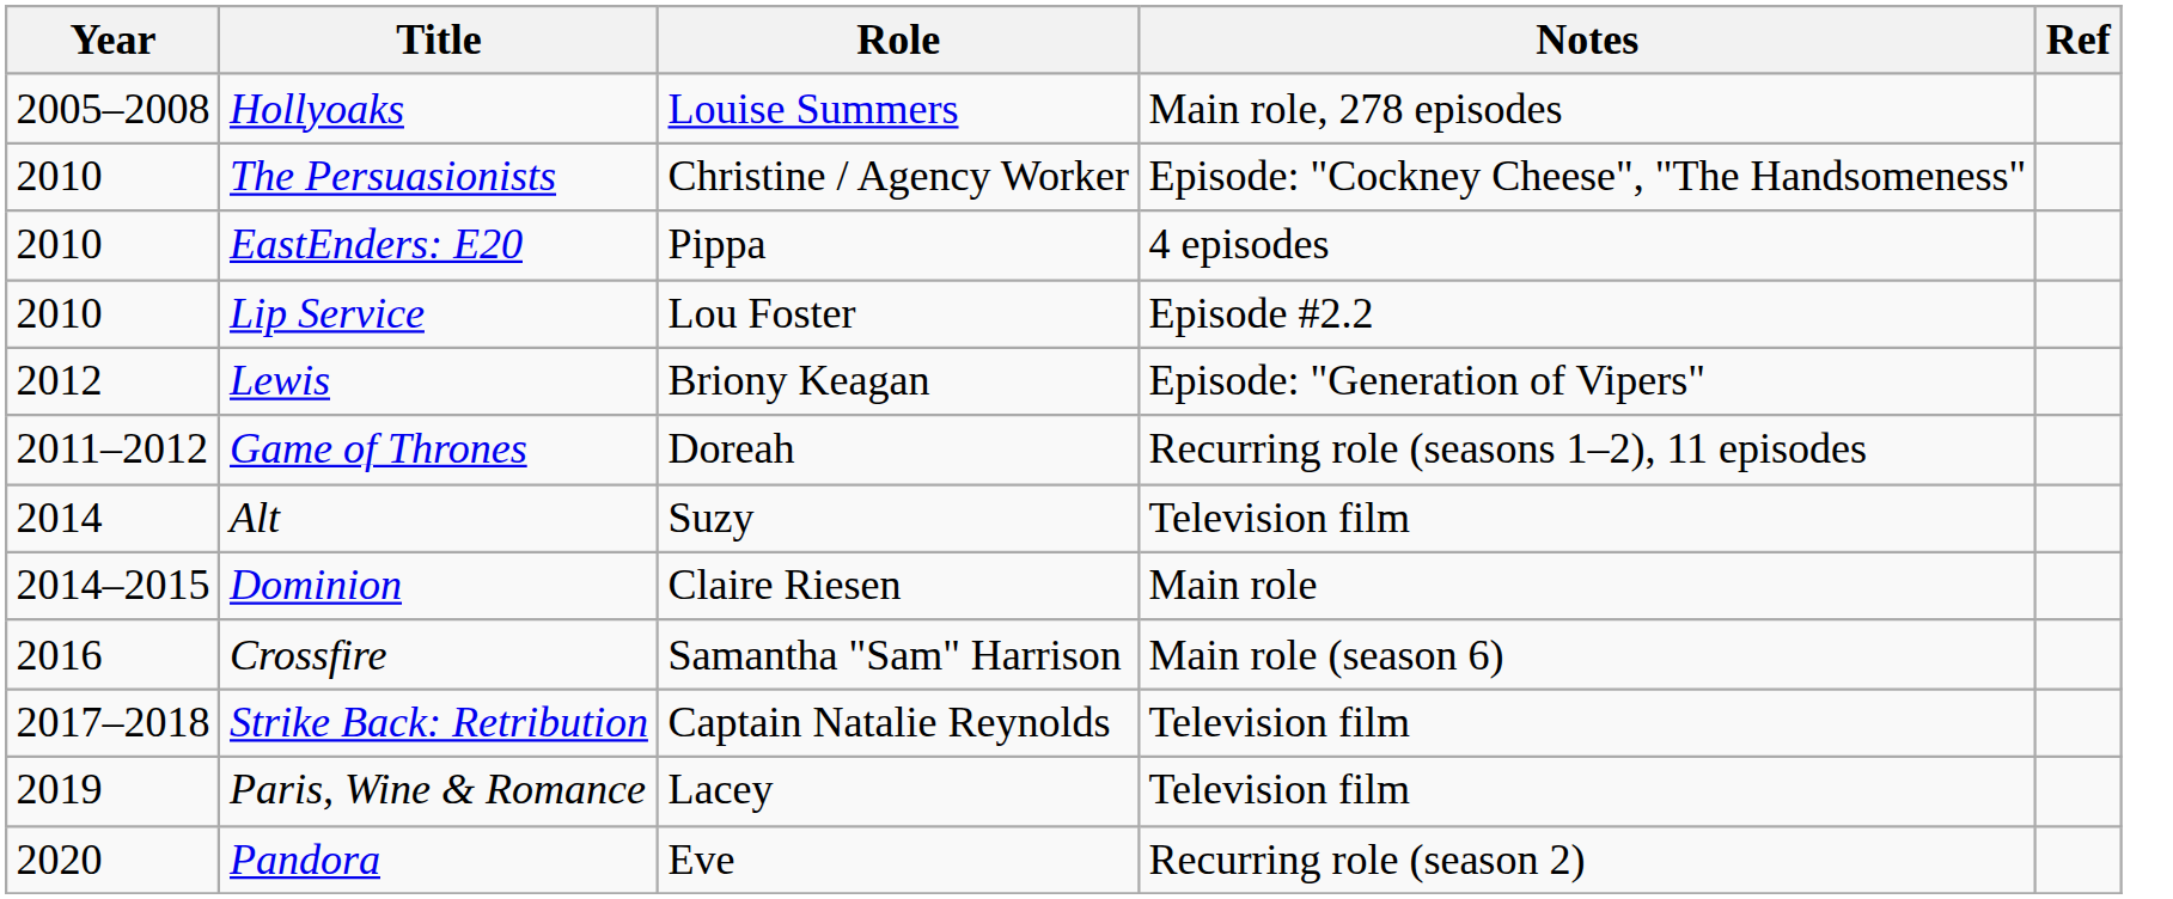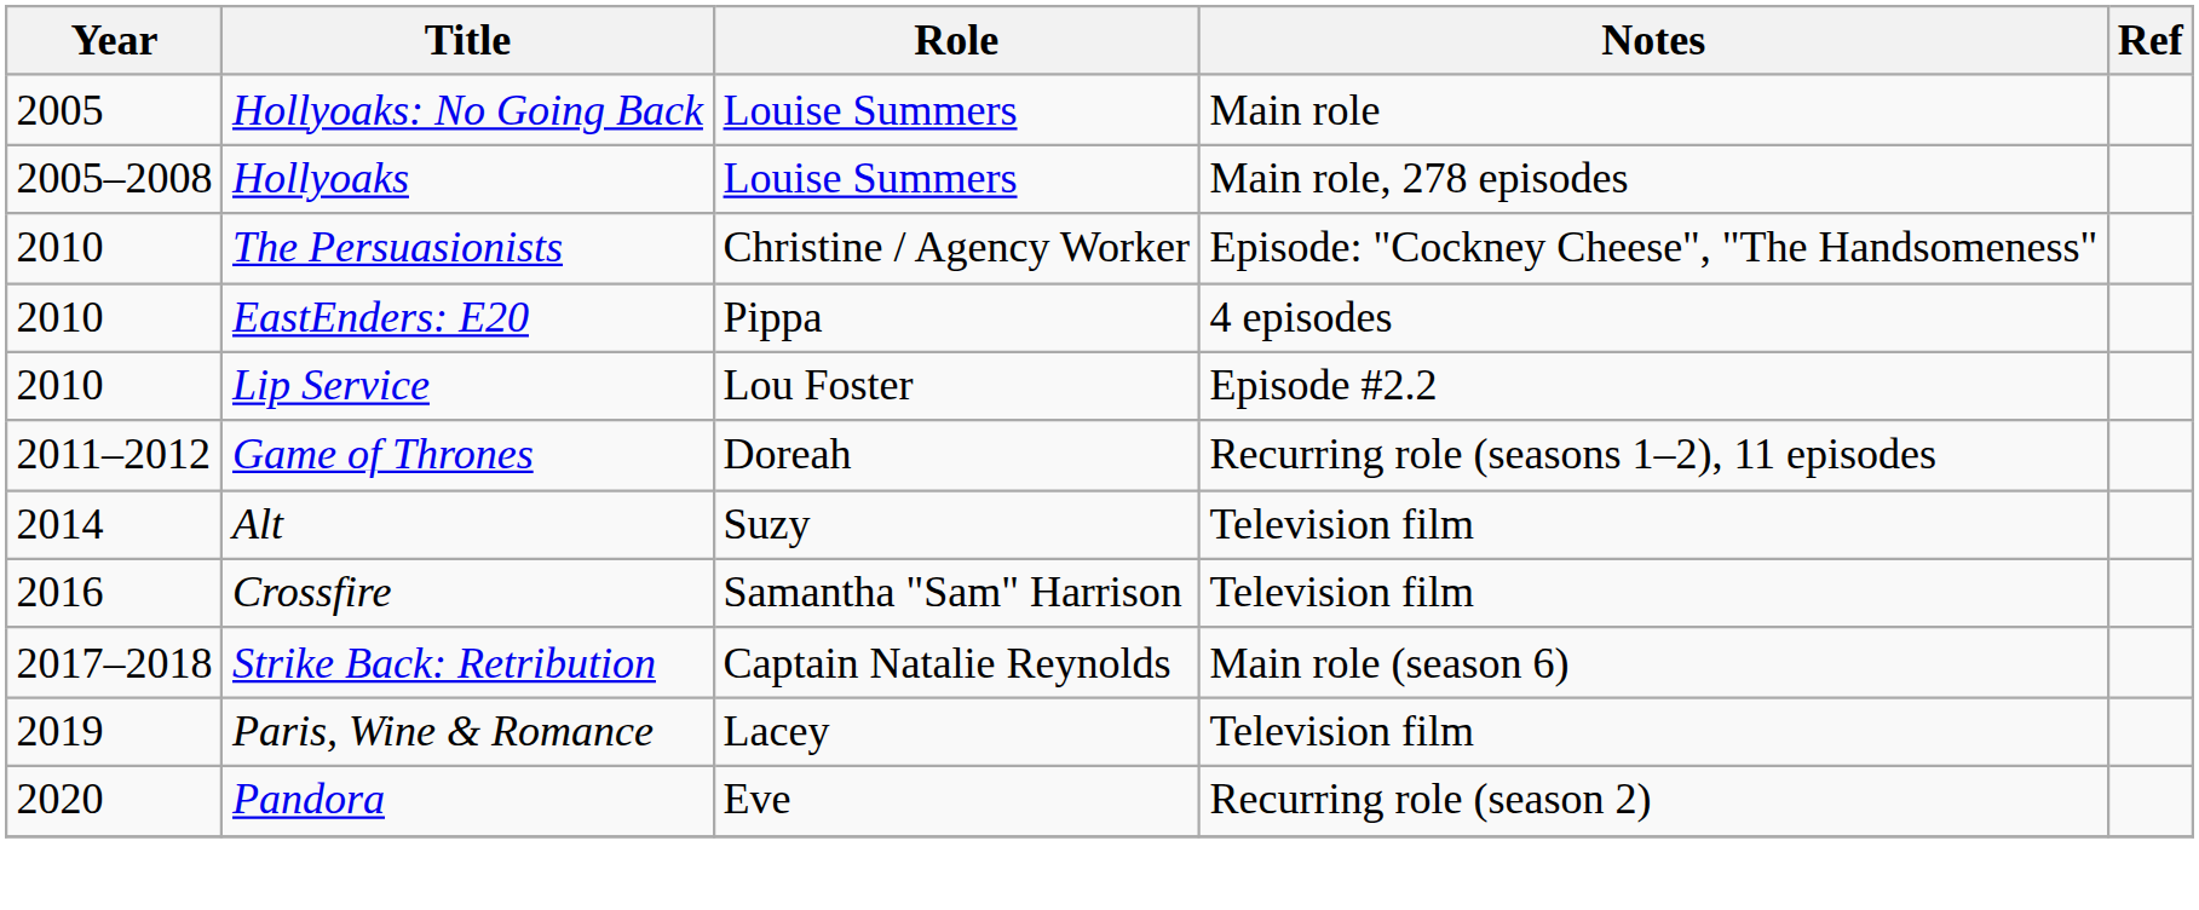+ row: 2005 | Hollyoaks: No Going Back | Louise Summers | Main role
- row: 2012 | Lewis | Briony Keagan | Episode: "Generation of Vipers"
- row: 2014–2015 | Dominion | Claire Riesen | Main role
Crossfire | Notes: Main role (season 6) -> Television film
Strike Back: Retribution | Notes: Television film -> Main role (season 6)
